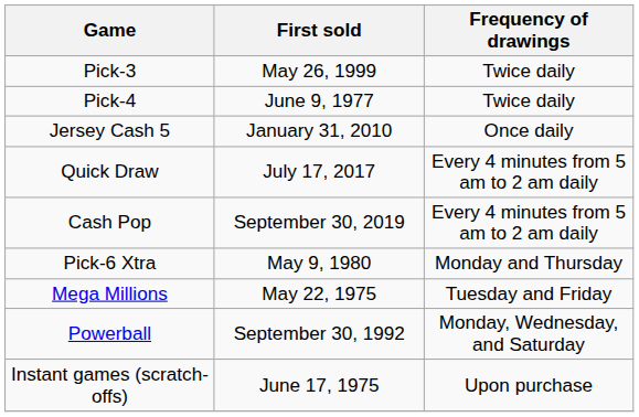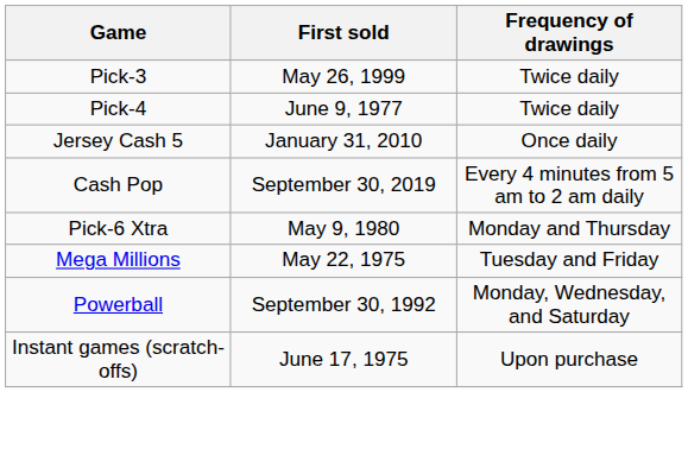- row: Quick Draw | July 17, 2017 | Every 4 minutes from 5 am to 2 am daily
